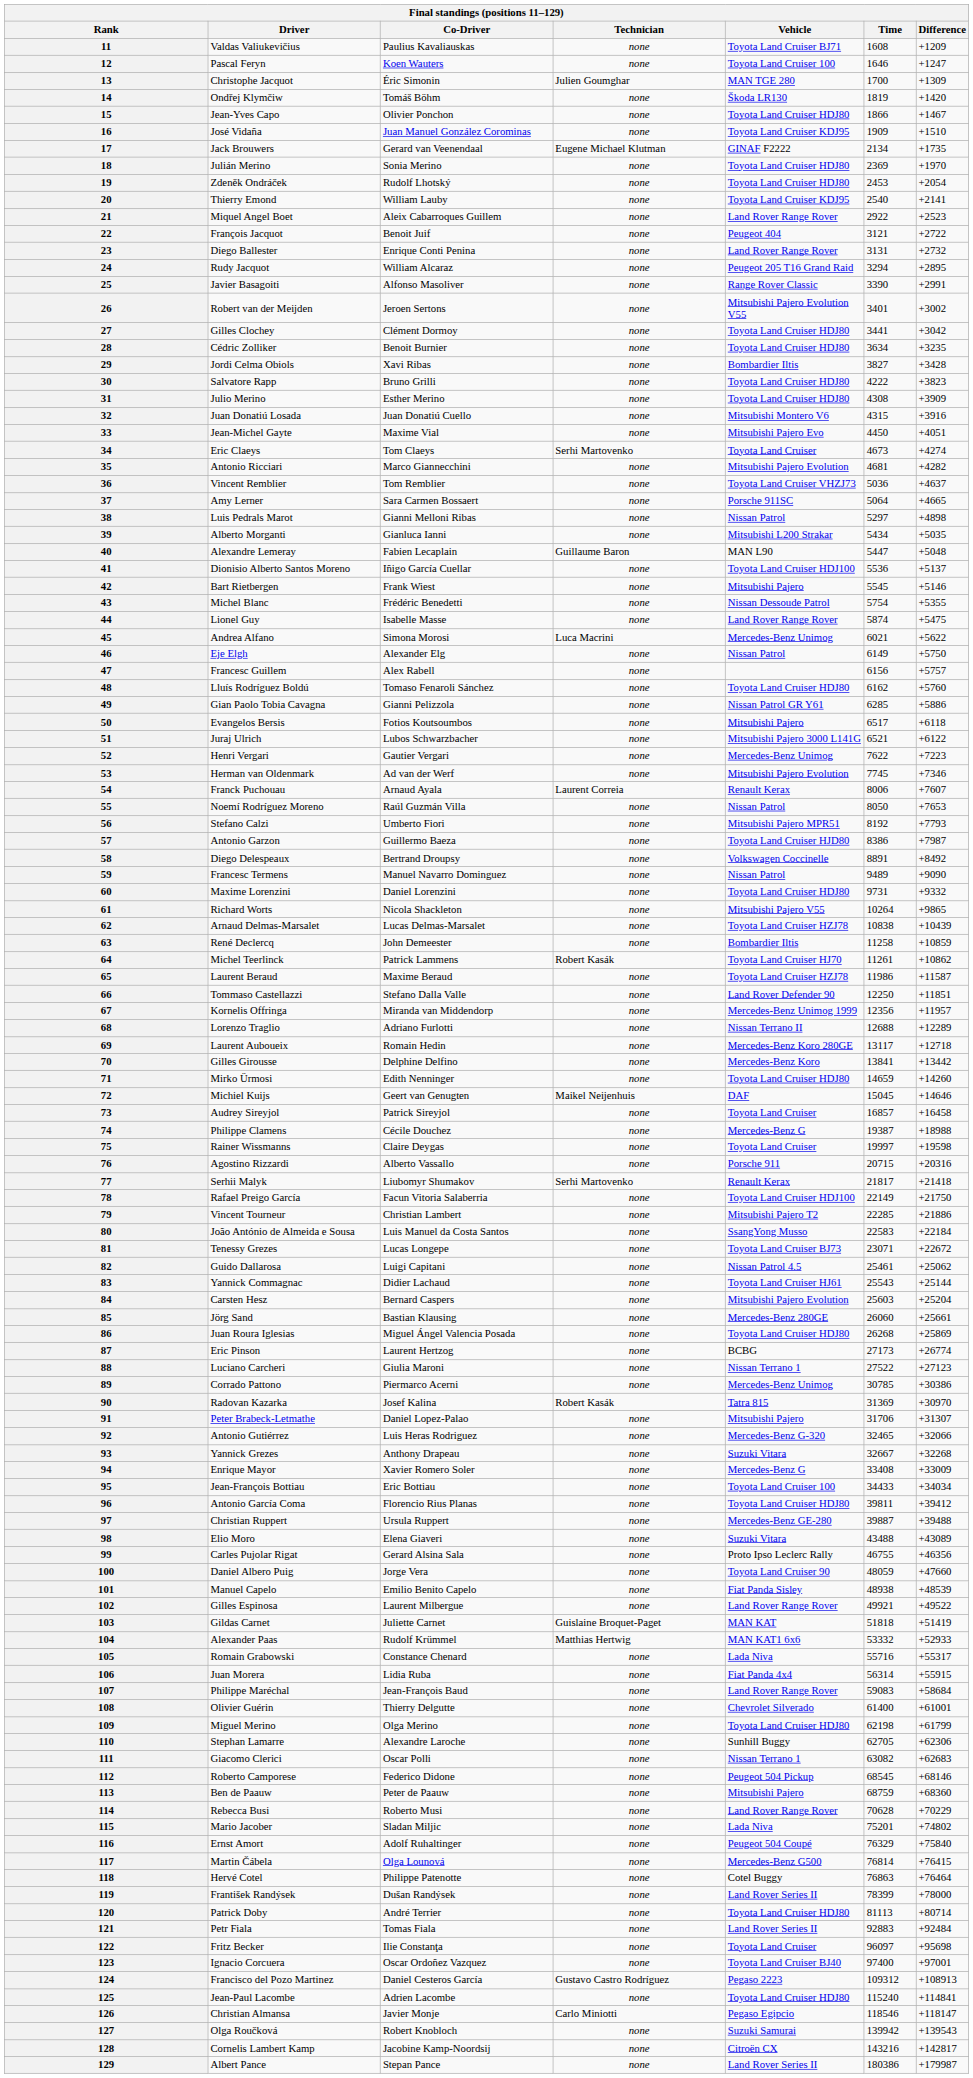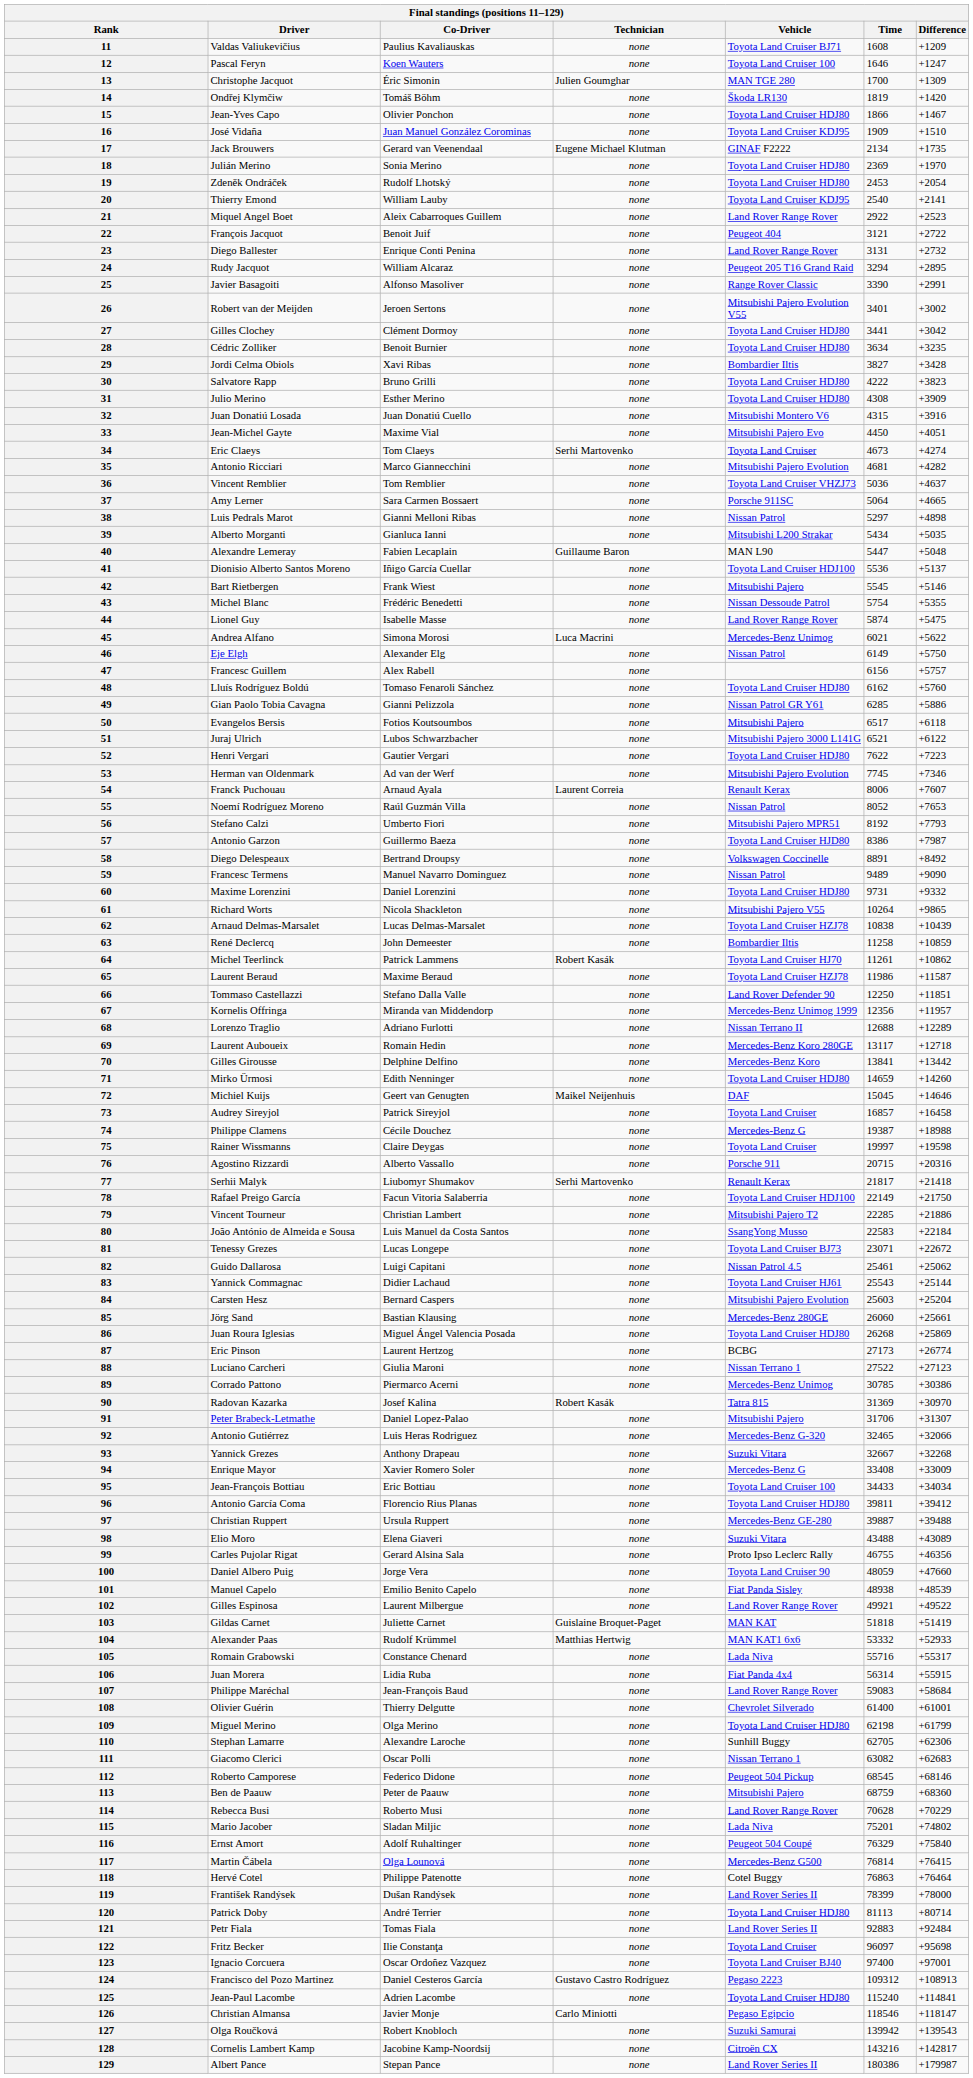52 | Vehicle: Mercedes-Benz Unimog -> Toyota Land Cruiser HDJ80
55 | Time: 8050 -> 8052
